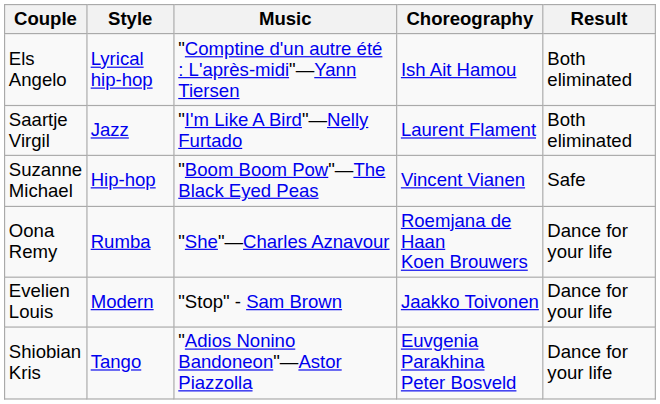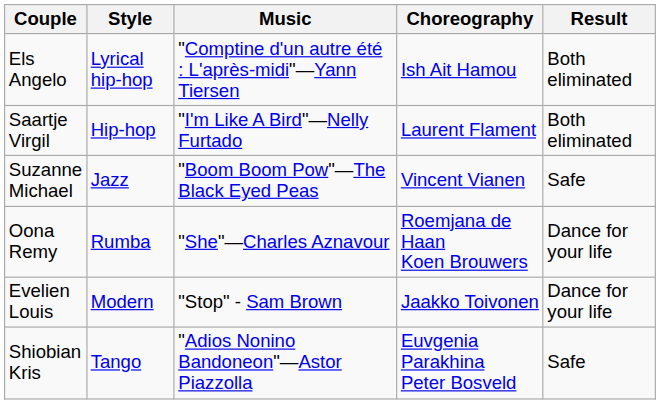Saartje Virgil | Style: Jazz -> Hip-hop
Suzanne Michael | Style: Hip-hop -> Jazz
Shiobian Kris | Result: Dance for your life -> Safe
